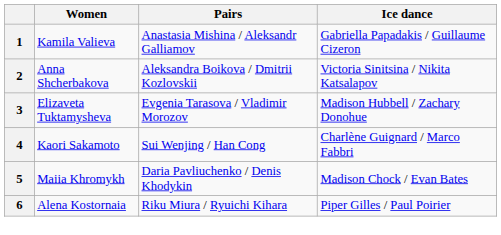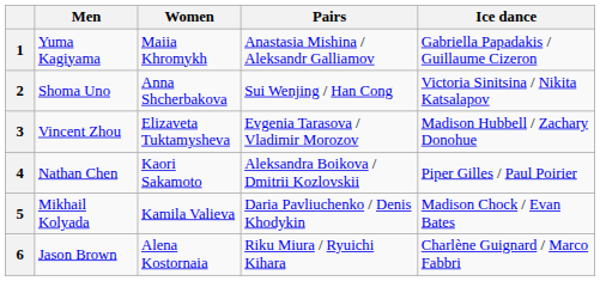+ column: Men | Yuma Kagiyama | Shoma Uno | Vincent Zhou | Nathan Chen | Mikhail Kolyada | Jason Brown
1 | Women: Kamila Valieva -> Maiia Khromykh
2 | Pairs: Aleksandra Boikova / Dmitrii Kozlovskii -> Sui Wenjing / Han Cong
4 | Pairs: Sui Wenjing / Han Cong -> Aleksandra Boikova / Dmitrii Kozlovskii
4 | Ice dance: Charlène Guignard / Marco Fabbri -> Piper Gilles / Paul Poirier
5 | Women: Maiia Khromykh -> Kamila Valieva
6 | Ice dance: Piper Gilles / Paul Poirier -> Charlène Guignard / Marco Fabbri
